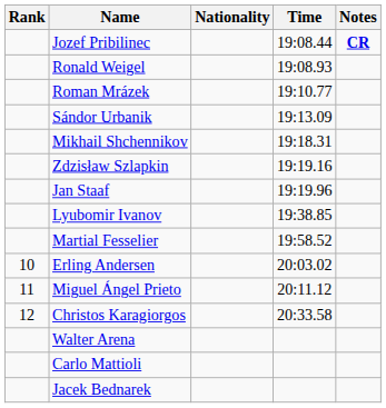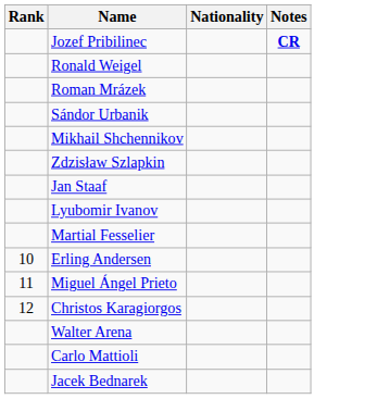- column: Time | 19:08.44 | 19:08.93 | 19:10.77 | 19:13.09 | 19:18.31 | 19:19.16 | 19:19.96 | 19:38.85 | 19:58.52 | 20:03.02 | 20:11.12 | 20:33.58
